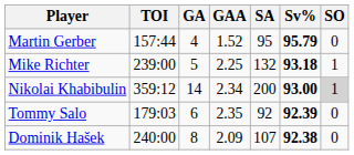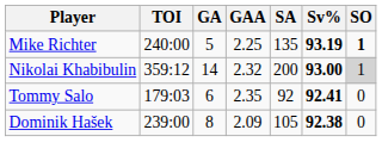- row: Martin Gerber | 157:44 | 4 | 1.52 | 95 | 95.79 | 0
Mike Richter | TOI: 239:00 -> 240:00
Mike Richter | SA: 132 -> 135
Mike Richter | Sv%: 93.18 -> 93.19
Mike Richter | SO: normal -> bold
Nikolai Khabibulin | GAA: 2.34 -> 2.32
Tommy Salo | Sv%: 92.39 -> 92.41
Dominik Hašek | TOI: 240:00 -> 239:00
Dominik Hašek | SA: 107 -> 105
